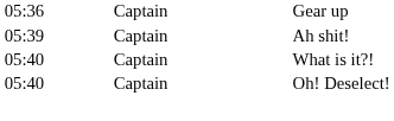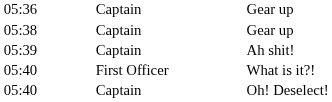+ row: 05:38 | Captain | Gear up
05:40 / What is it?! | column 2: Captain -> First Officer
